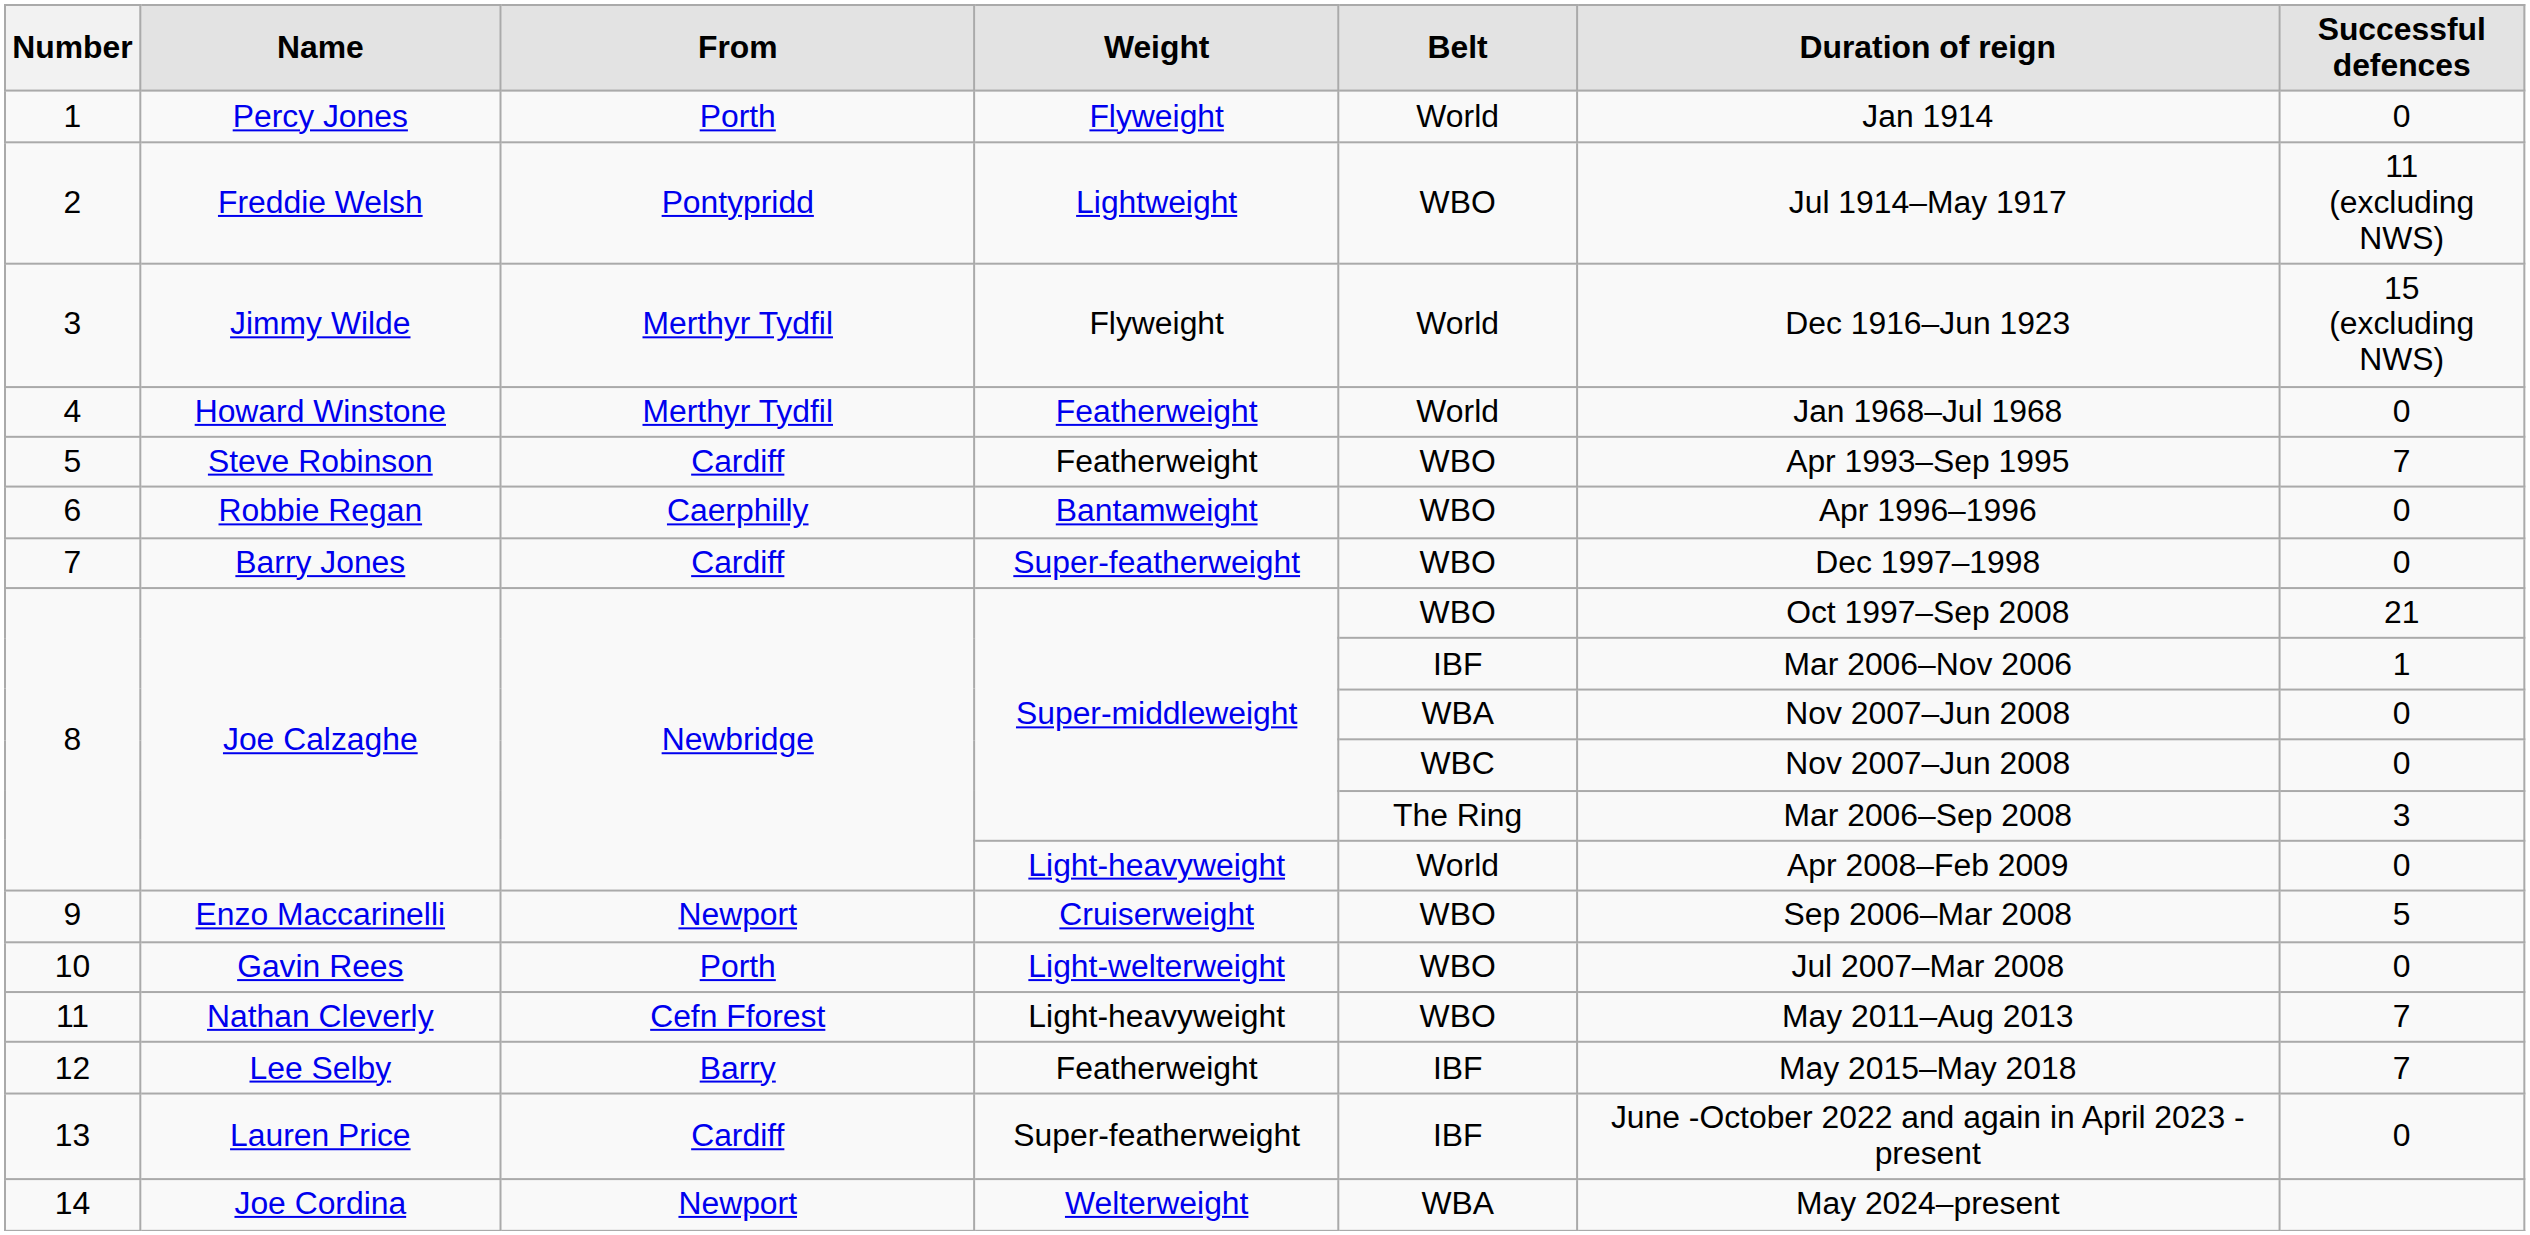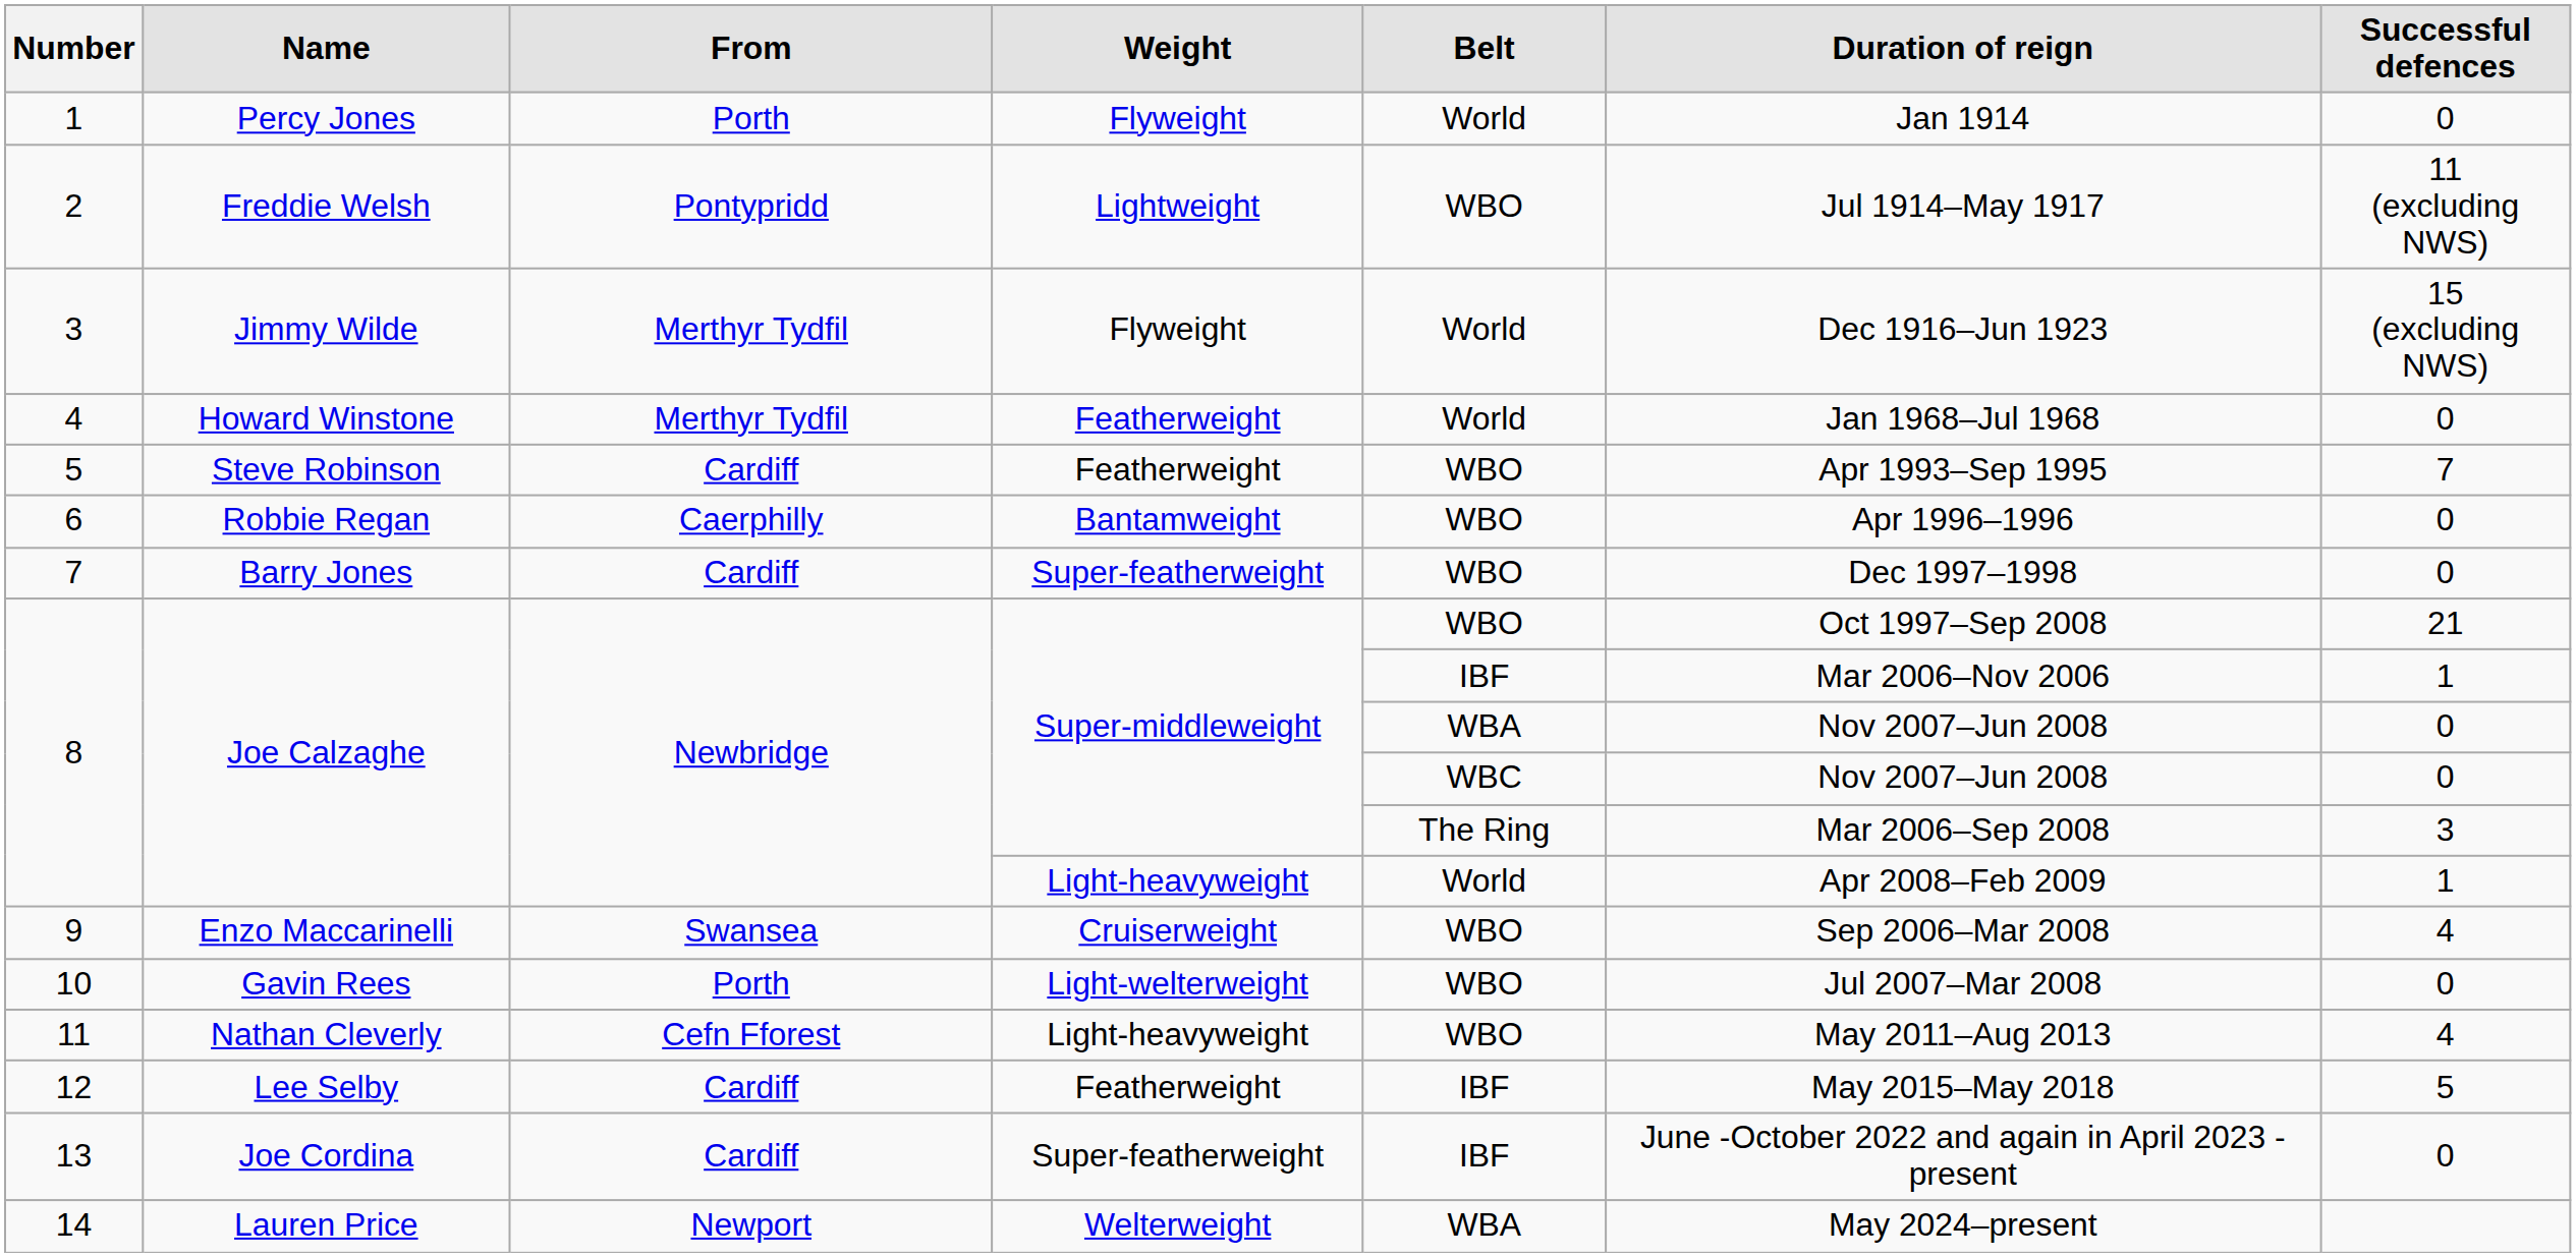8 / Light-heavyweight | Successful defences: 0 -> 1
9 | From: Newport -> Swansea
9 | Successful defences: 5 -> 4
11 | Successful defences: 7 -> 4
12 | From: Barry -> Cardiff
12 | Successful defences: 7 -> 5
13 | Name: Lauren Price -> Joe Cordina
14 | Name: Joe Cordina -> Lauren Price
